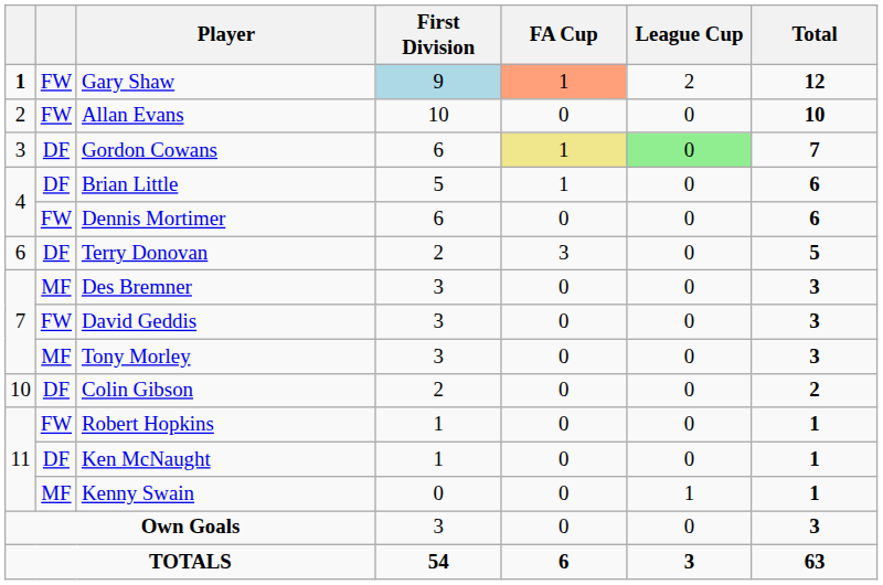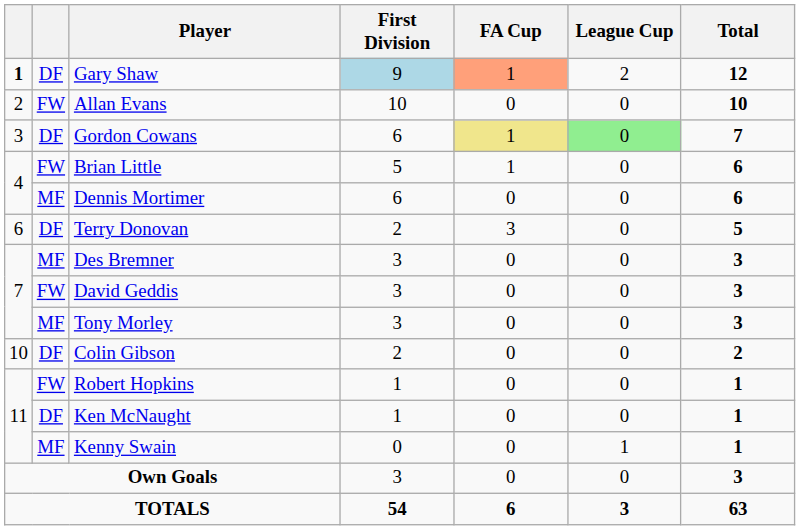Gary Shaw | column 2: FW -> DF
Brian Little | column 2: DF -> FW
Dennis Mortimer | column 2: FW -> MF
